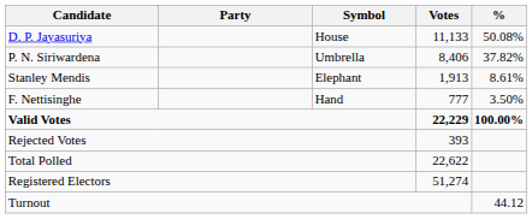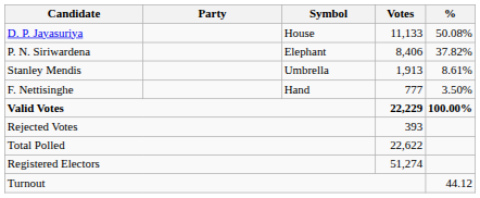P. N. Siriwardena | Symbol: Umbrella -> Elephant
Stanley Mendis | Symbol: Elephant -> Umbrella
